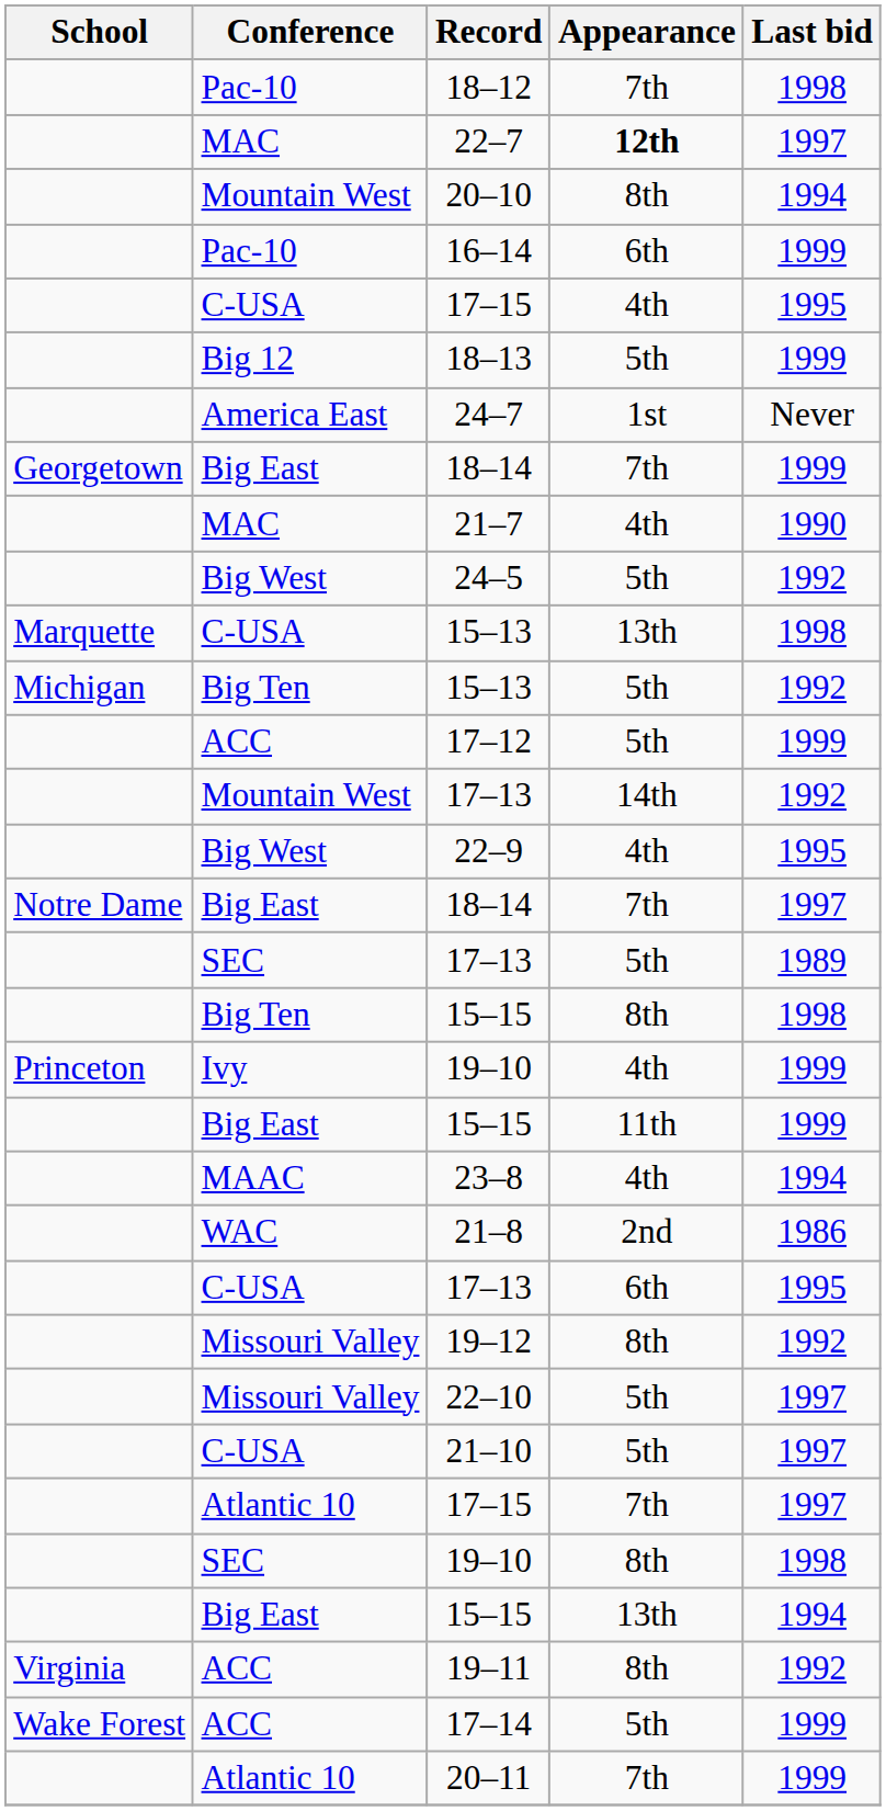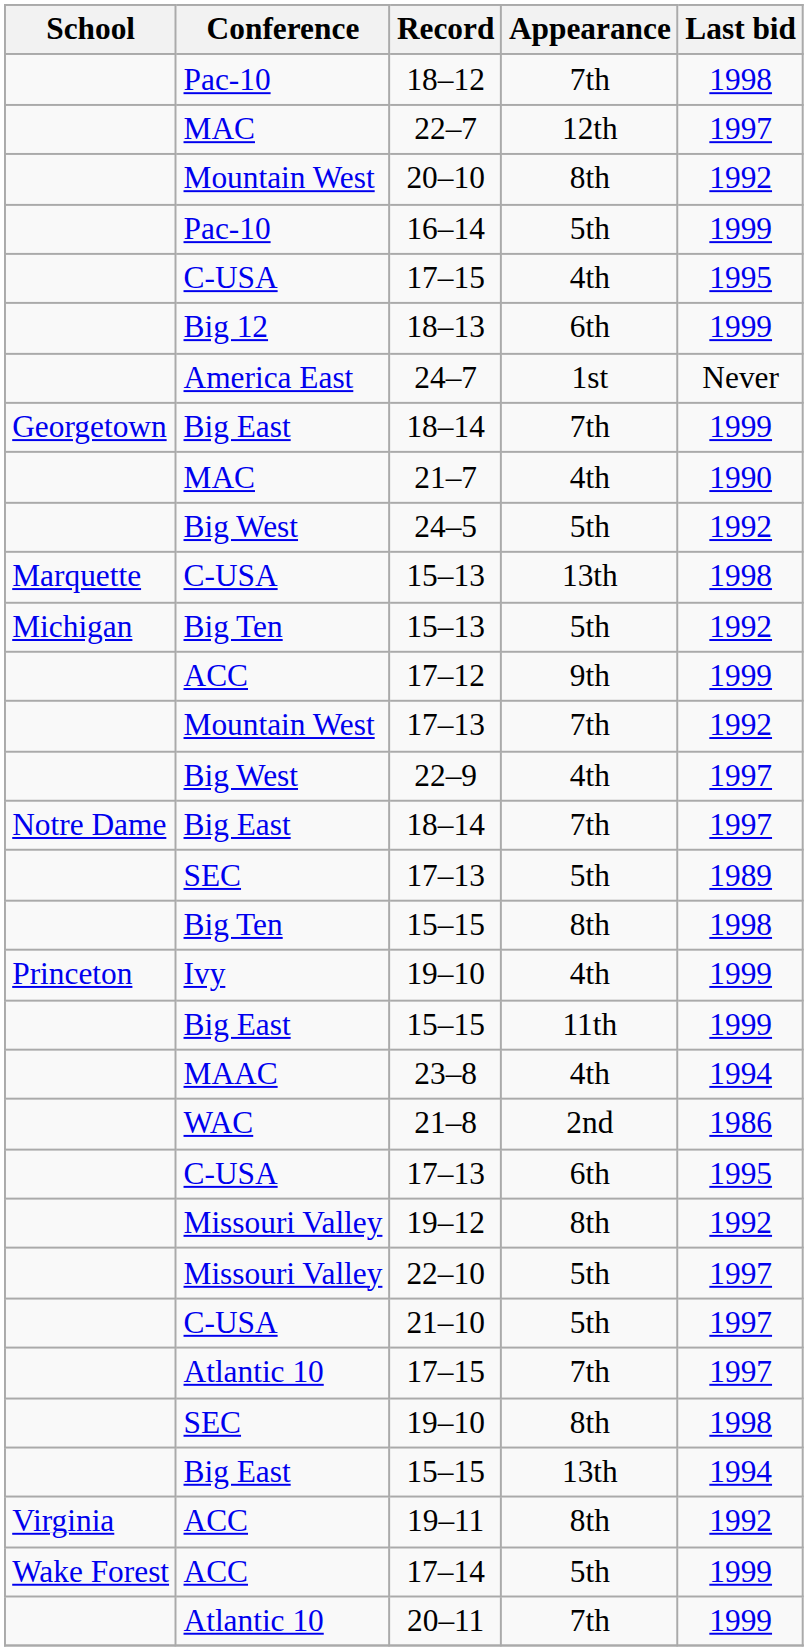22–7 | Appearance: bold -> normal
20–10 | Last bid: 1994 -> 1992
16–14 | Appearance: 6th -> 5th
18–13 | Appearance: 5th -> 6th
17–12 | Appearance: 5th -> 9th
Mountain West / 17–13 | Appearance: 14th -> 7th
22–9 | Last bid: 1995 -> 1997
